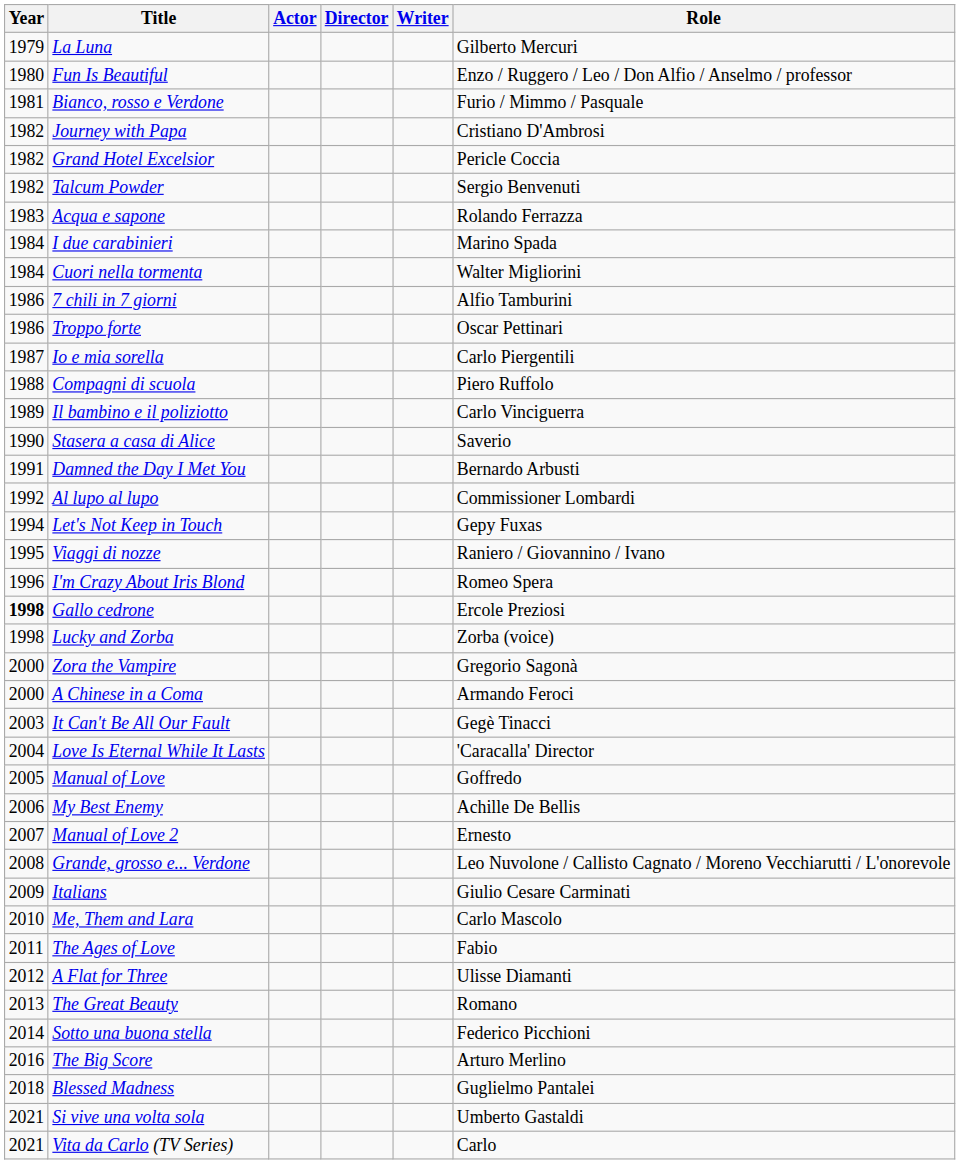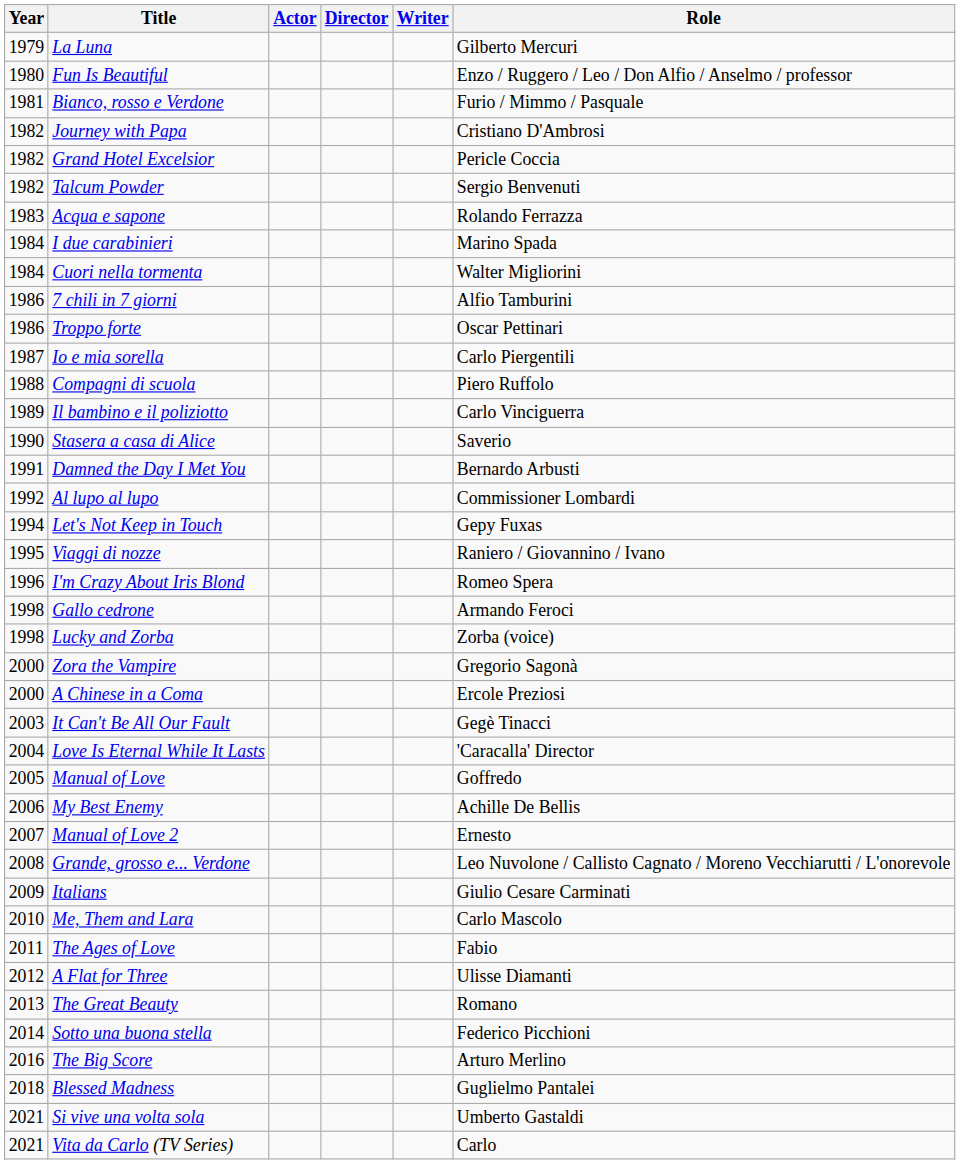Gallo cedrone | Year: bold -> normal
Gallo cedrone | Role: Ercole Preziosi -> Armando Feroci
A Chinese in a Coma | Role: Armando Feroci -> Ercole Preziosi
